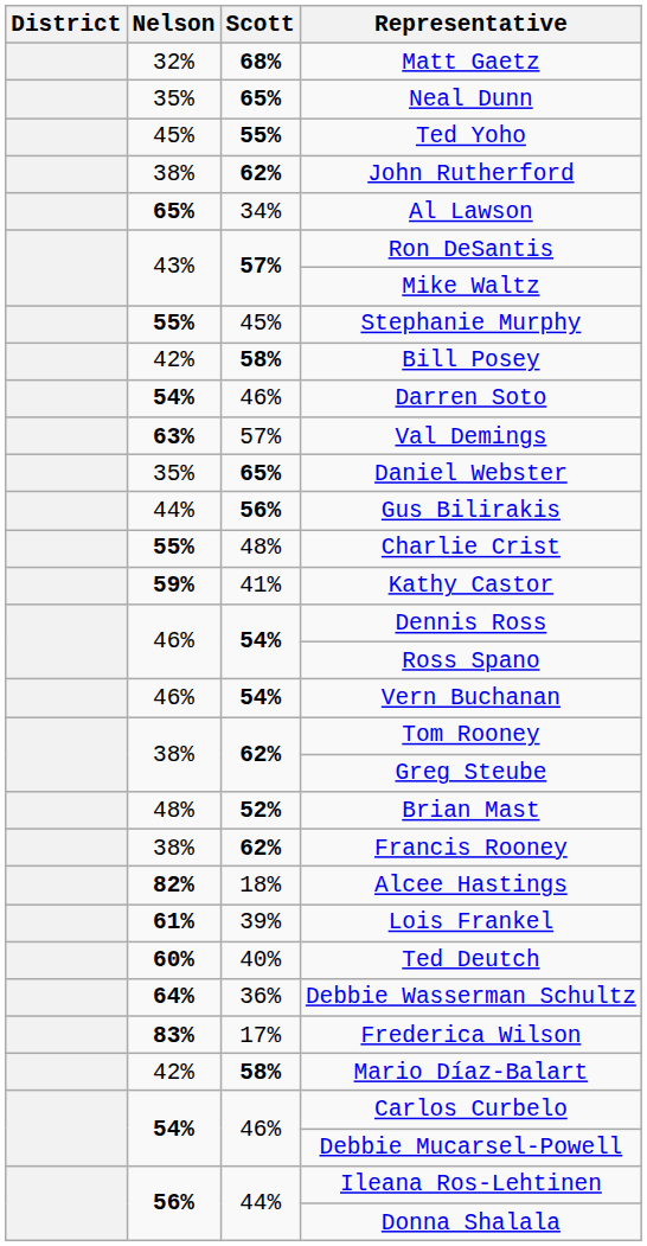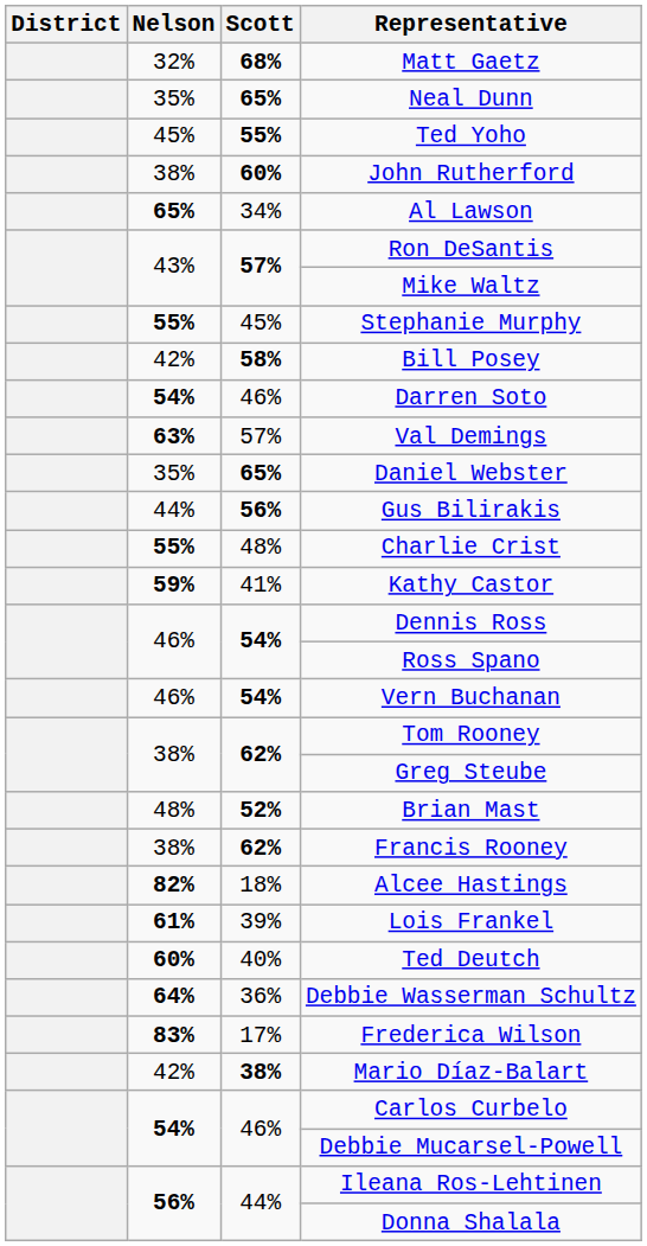John Rutherford | Scott: 62% -> 60%
Mario Díaz-Balart | Scott: 58% -> 38%
